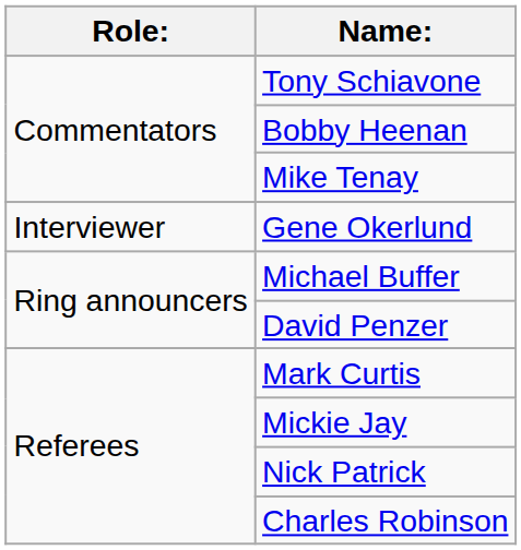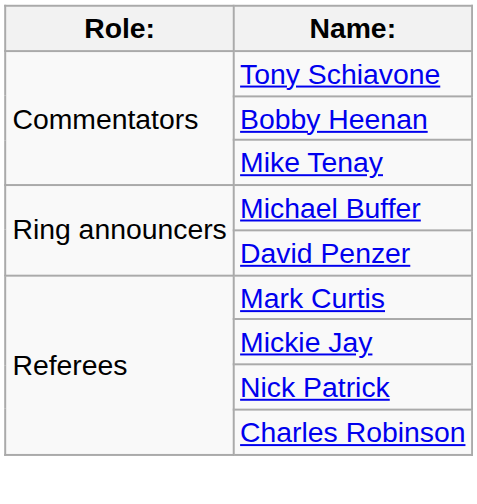- row: Interviewer | Gene Okerlund
